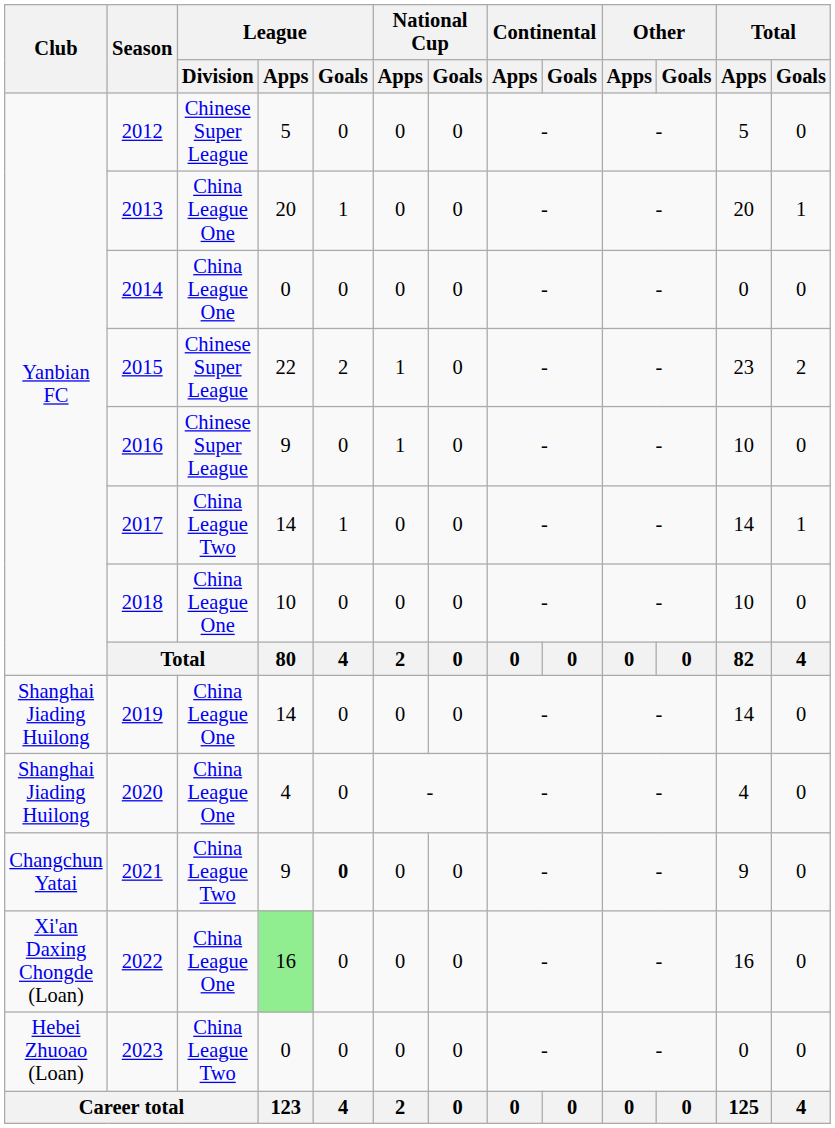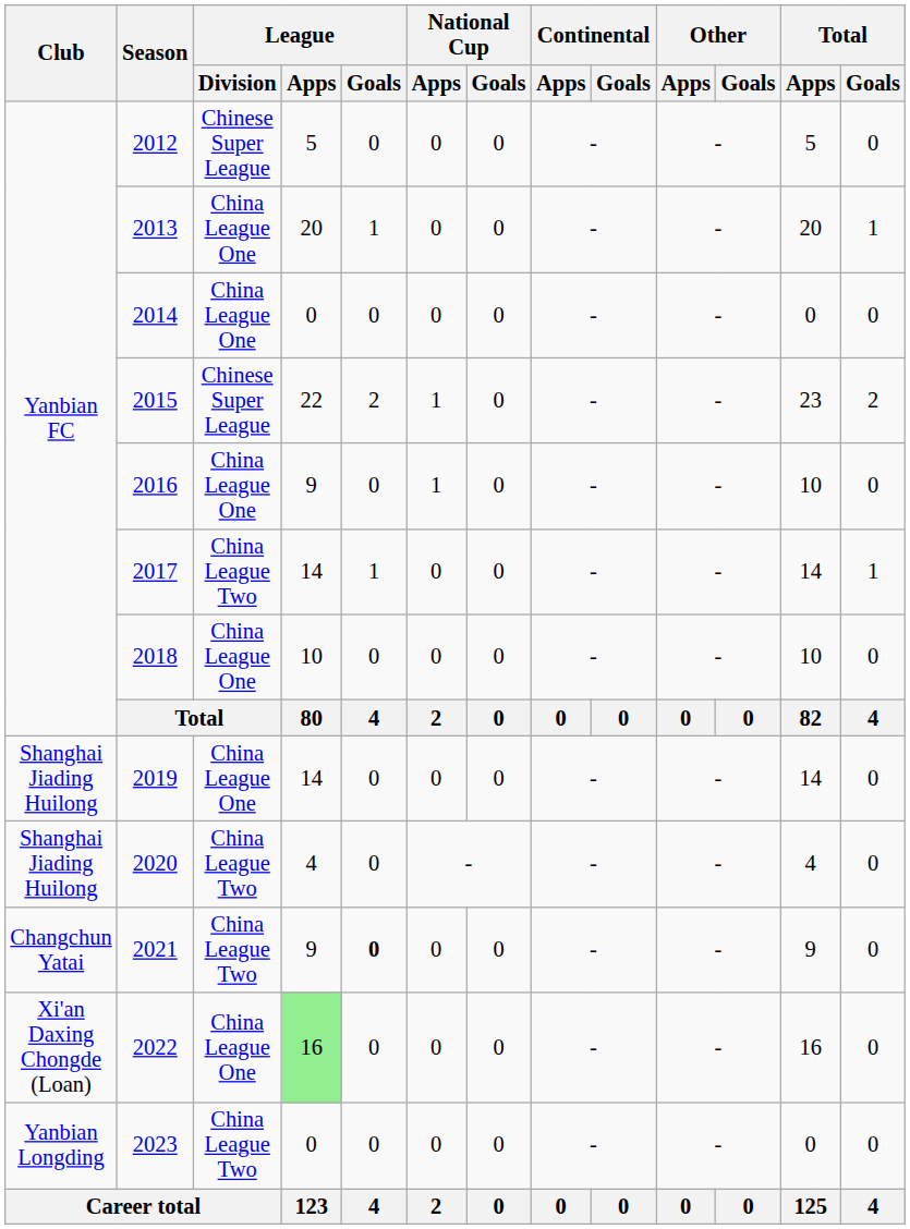2016 | League / Division: Chinese Super League -> China League One
2020 | League / Division: China League One -> China League Two
2023 | Club: Hebei Zhuoao (Loan) -> Yanbian Longding
